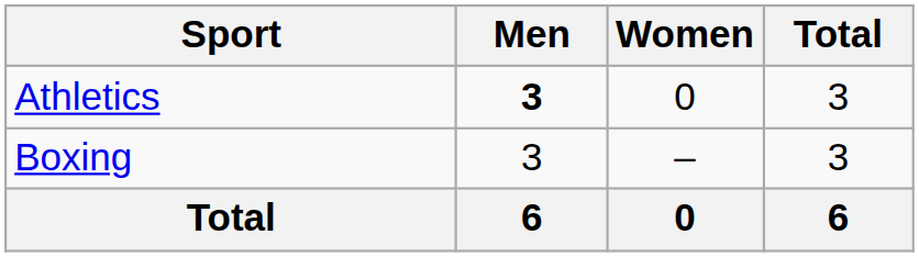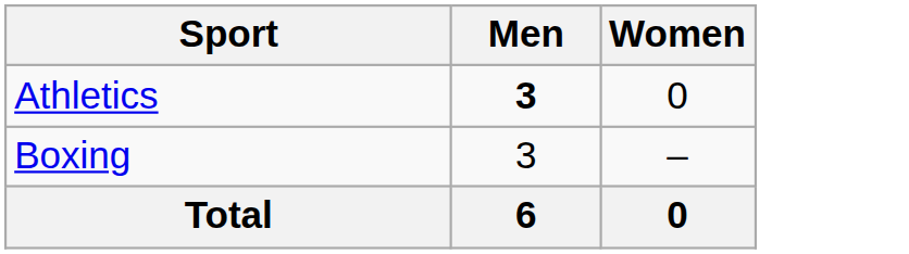- column: Total | 3 | 3 | 6
